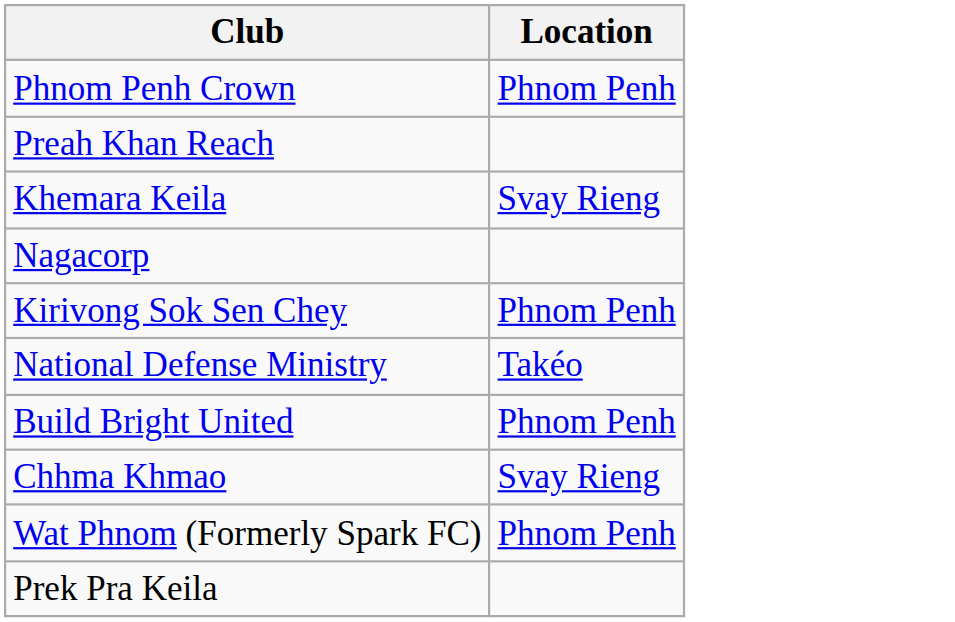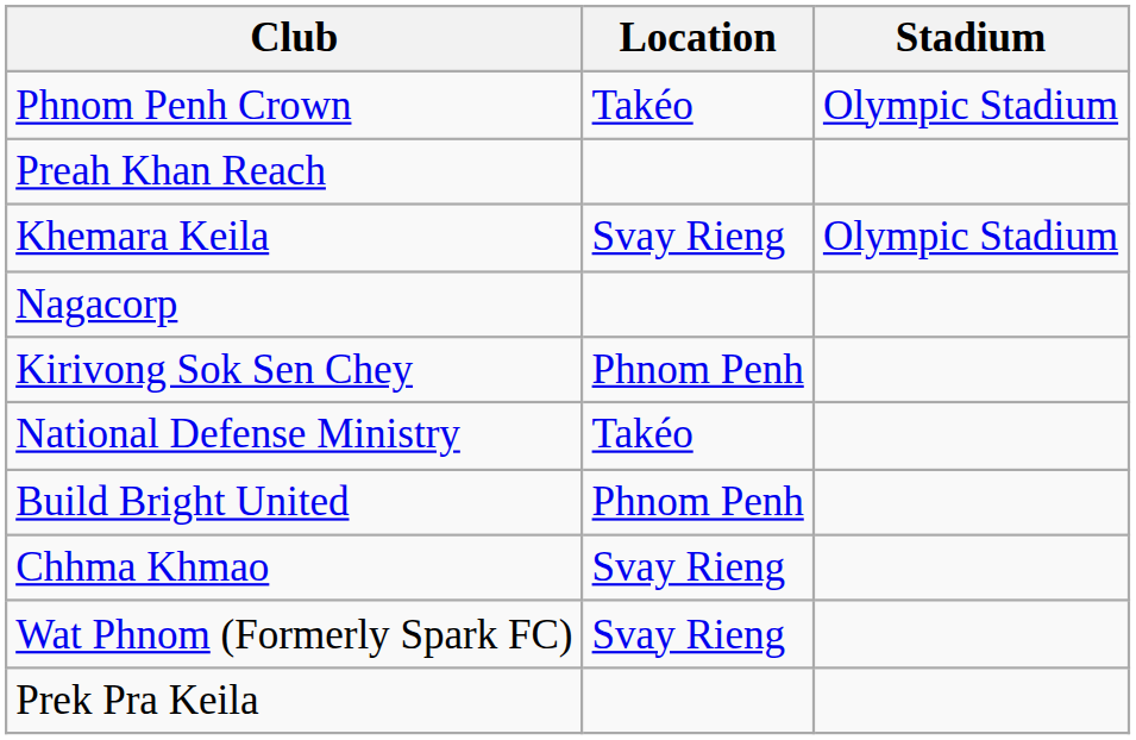+ column: Stadium | Olympic Stadium | Olympic Stadium
Phnom Penh Crown | Location: Phnom Penh -> Takéo
Wat Phnom (Formerly Spark FC) | Location: Phnom Penh -> Svay Rieng
